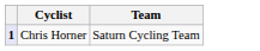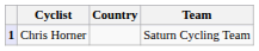+ column: Country
